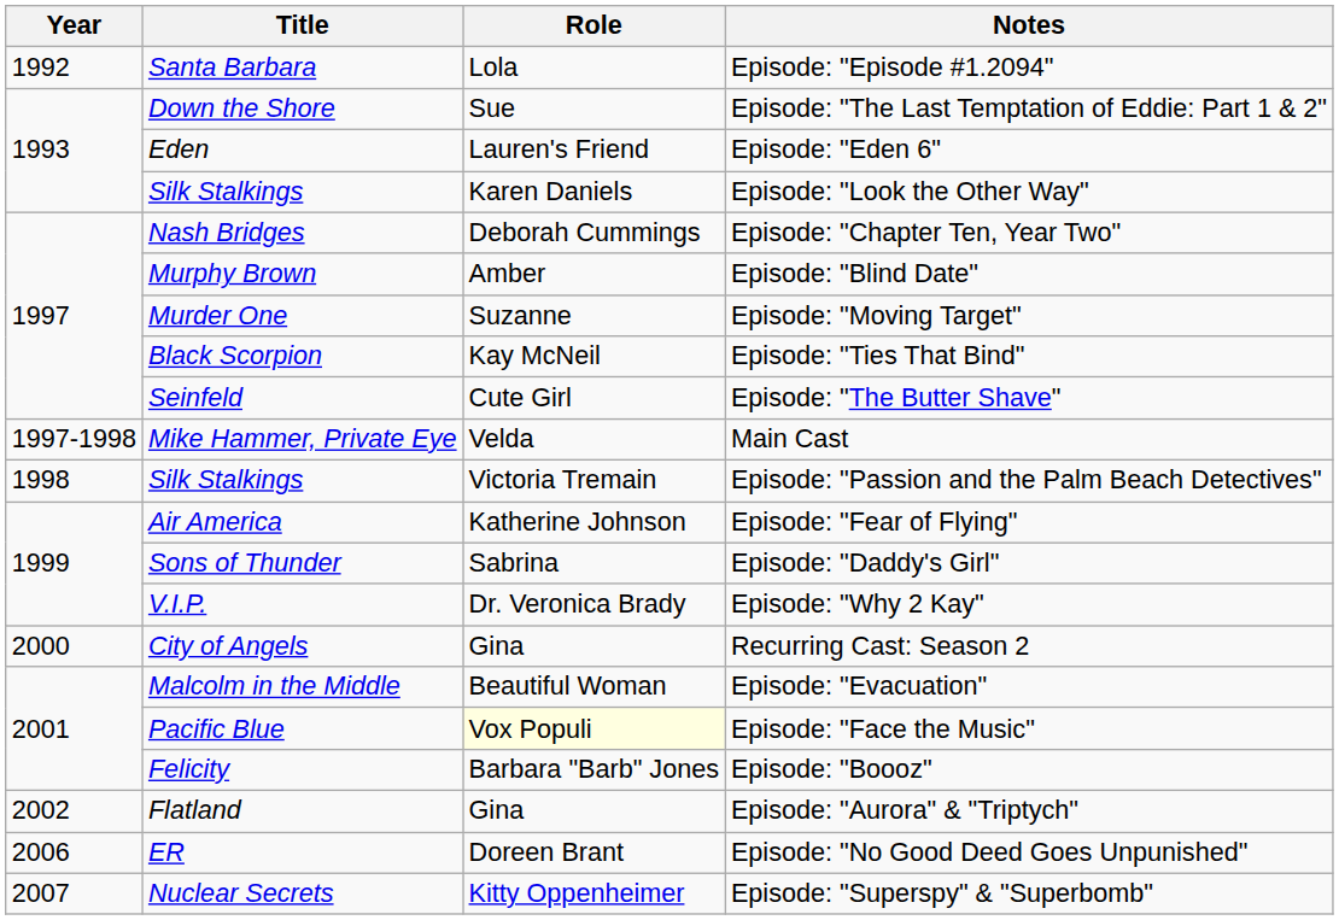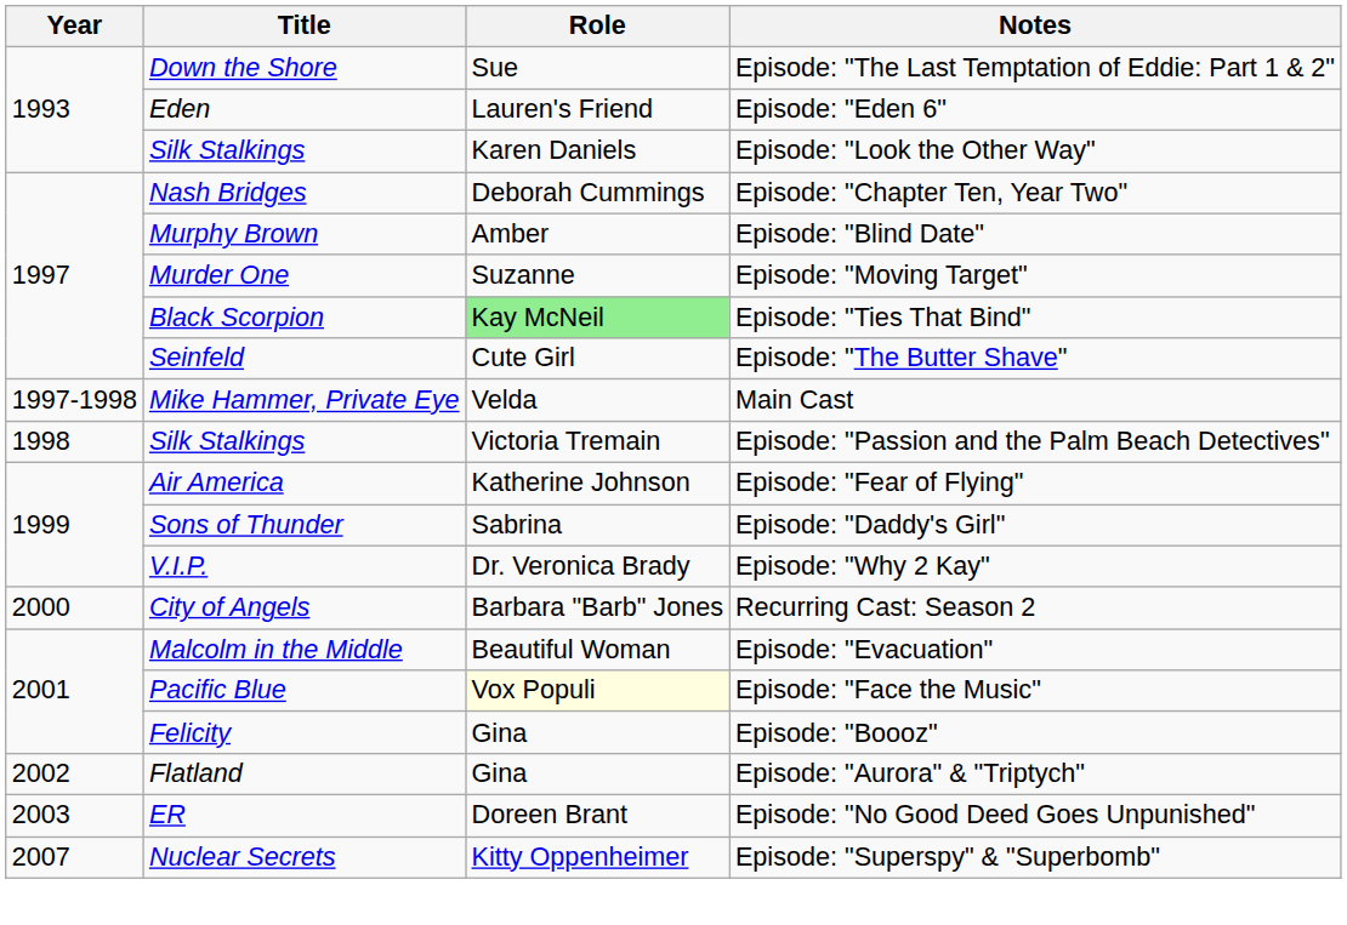- row: 1992 | Santa Barbara | Lola | Episode: "Episode #1.2094"
Episode: "Ties That Bind" | Role: no background -> lightgreen background
Recurring Cast: Season 2 | Role: Gina -> Barbara "Barb" Jones
Episode: "Boooz" | Role: Barbara "Barb" Jones -> Gina
Episode: "No Good Deed Goes Unpunished" | Year: 2006 -> 2003
